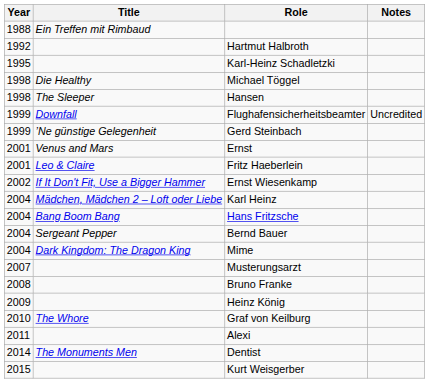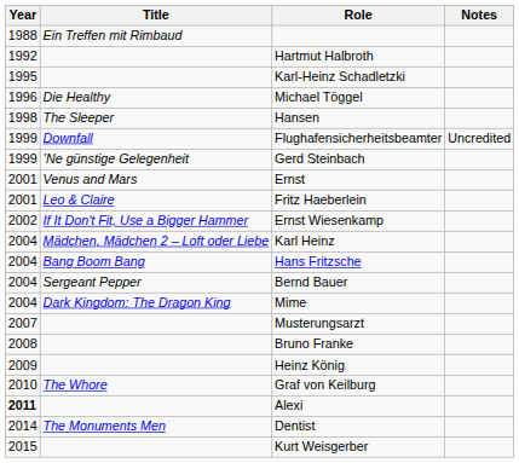Michael Töggel | Year: 1998 -> 1996
Alexi | Year: normal -> bold
